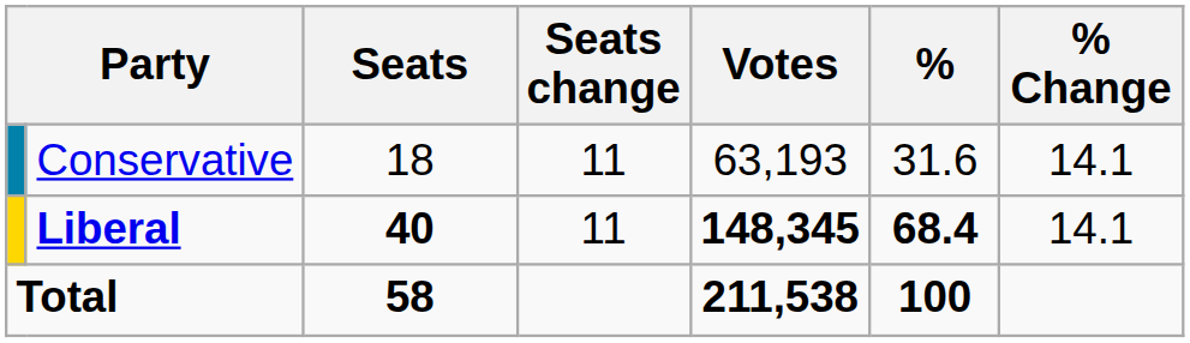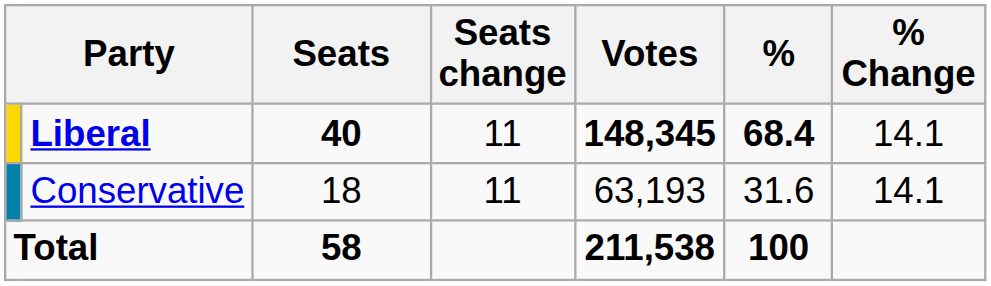rows swapped: Liberal <-> Conservative
